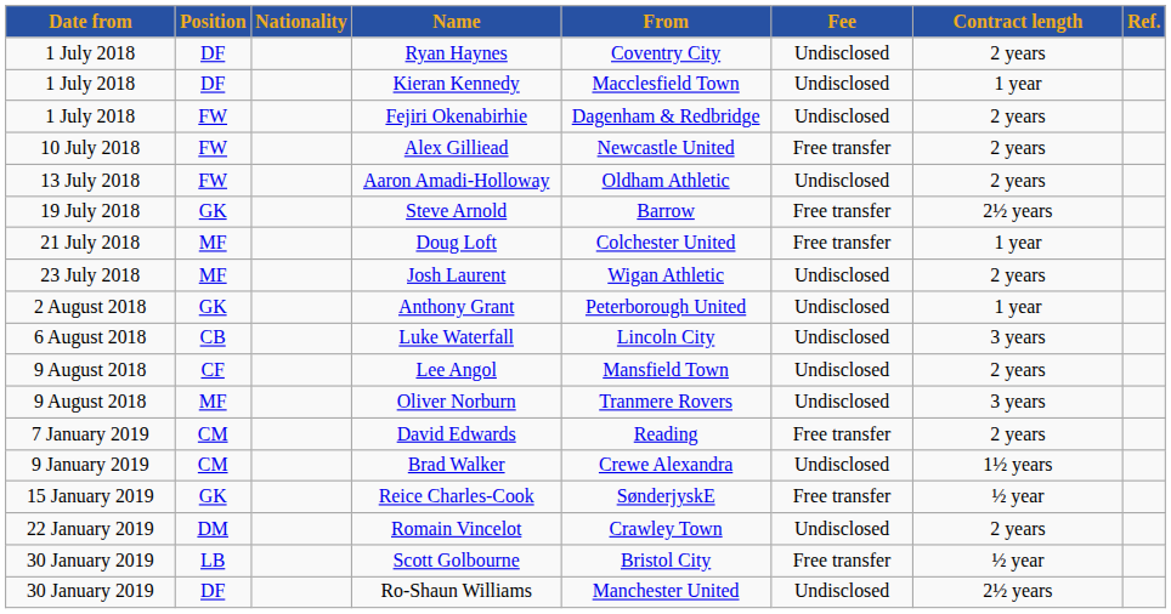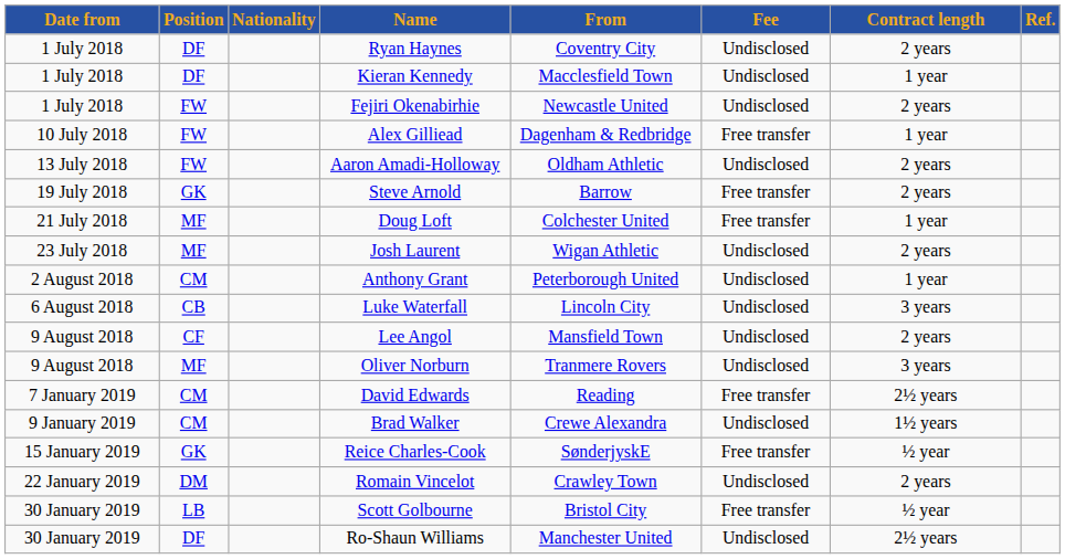Fejiri Okenabirhie | From: Dagenham & Redbridge -> Newcastle United
Alex Gilliead | From: Newcastle United -> Dagenham & Redbridge
Alex Gilliead | Contract length: 2 years -> 1 year
Steve Arnold | Contract length: 2½ years -> 2 years
Anthony Grant | Position: GK -> CM
David Edwards | Contract length: 2 years -> 2½ years
